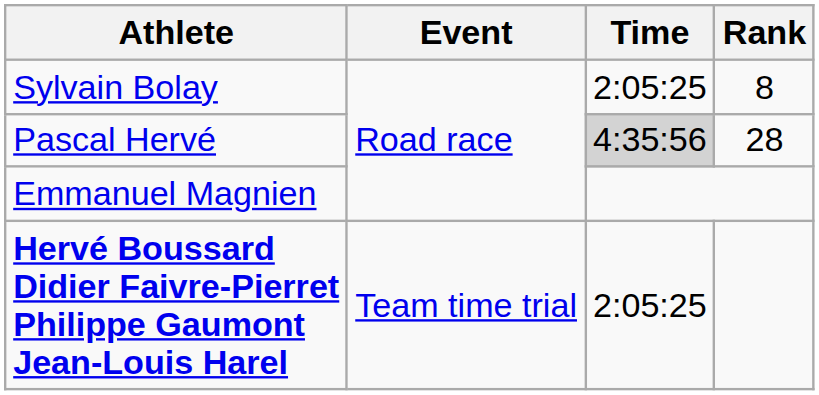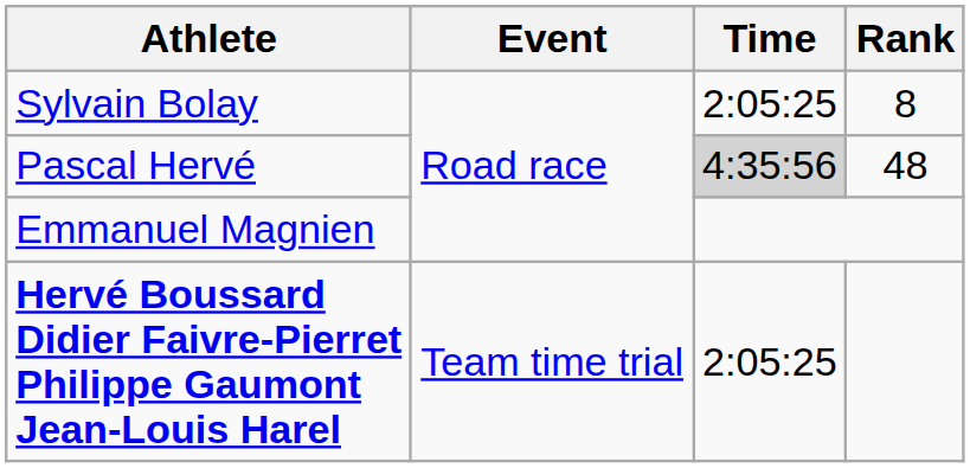Pascal Hervé | Rank: 28 -> 48
